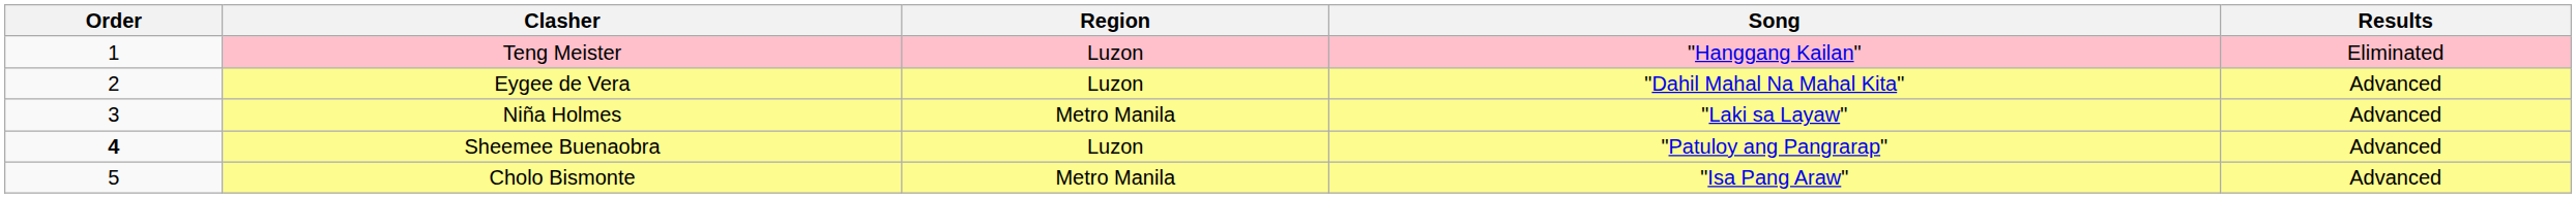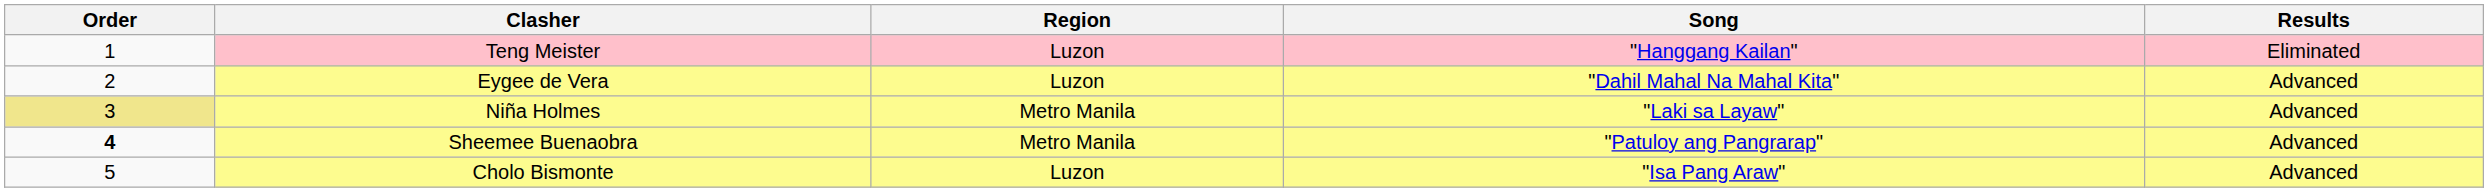Niña Holmes | Order: no background -> khaki background
Sheemee Buenaobra | Region: Luzon -> Metro Manila
Cholo Bismonte | Region: Metro Manila -> Luzon
